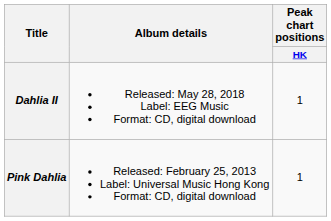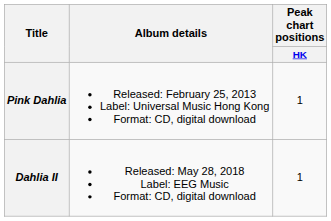rows swapped: Pink Dahlia <-> Dahlia II
